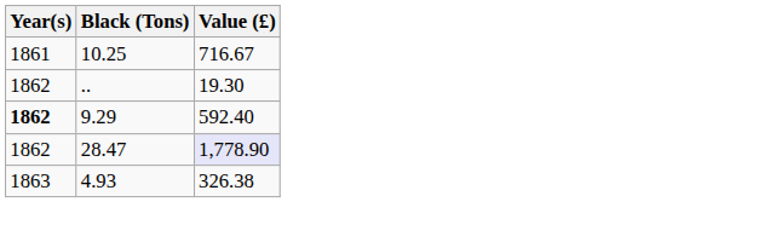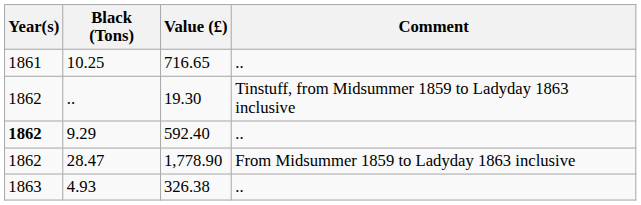+ column: Comment | .. | Tinstuff, from Midsummer 1859 to Ladyday 1863 inclusive | .. | From Midsummer 1859 to Ladyday 1863 inclusive | ..
10.25 | Value (£): 716.67 -> 716.65
28.47 | Value (£): lavender background -> no background
